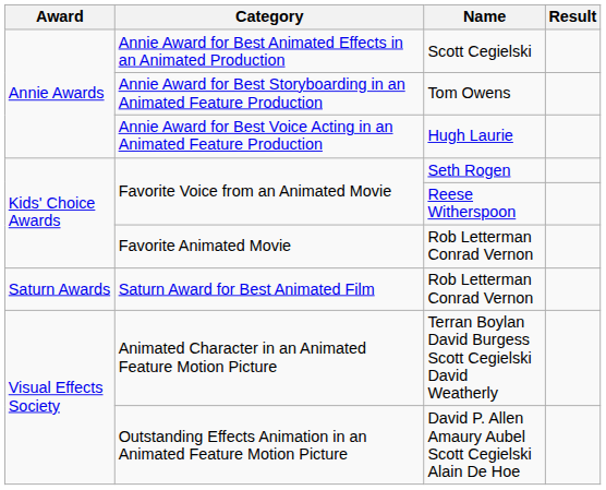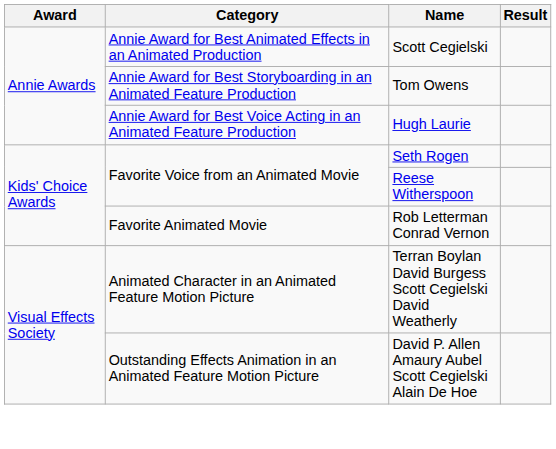- row: Saturn Awards | Saturn Award for Best Animated Film | Rob Letterman Conrad Vernon
